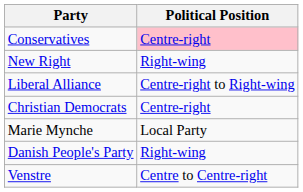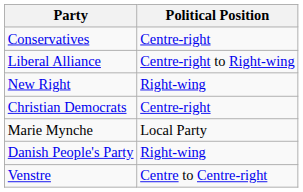Conservatives | Political Position: pink background -> no background
rows swapped: New Right <-> Liberal Alliance
